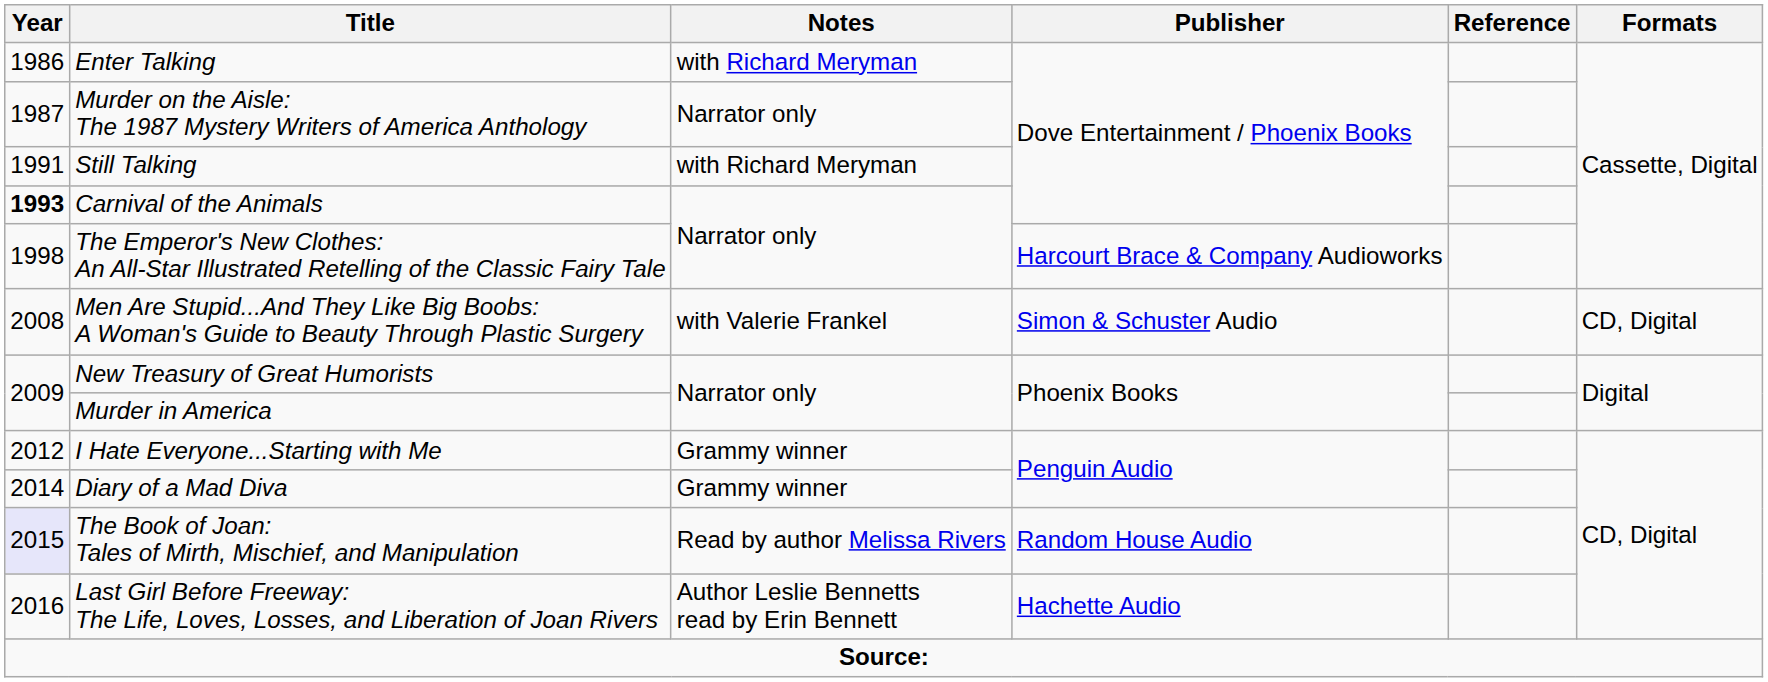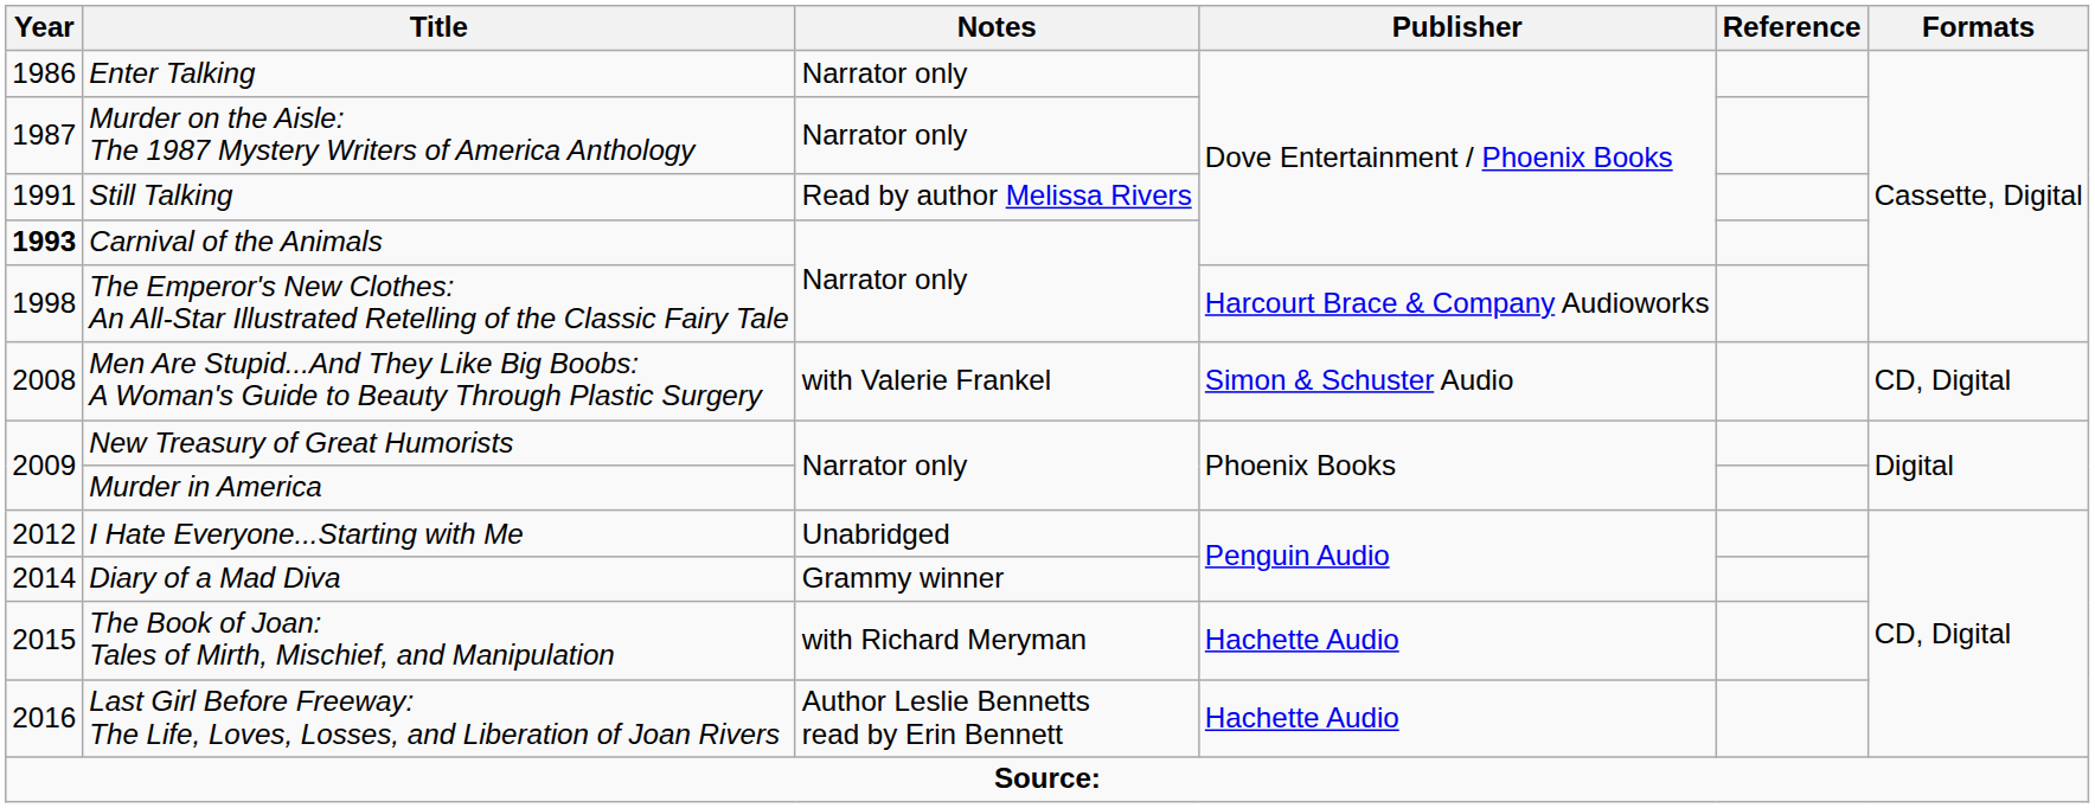Enter Talking | Notes: with Richard Meryman -> Narrator only
Still Talking | Notes: with Richard Meryman -> Read by author Melissa Rivers
I Hate Everyone...Starting with Me | Notes: Grammy winner -> Unabridged
The Book of Joan: Tales of Mirth, Mischief, and Manipulation | Year: lavender background -> no background
The Book of Joan: Tales of Mirth, Mischief, and Manipulation | Notes: Read by author Melissa Rivers -> with Richard Meryman
The Book of Joan: Tales of Mirth, Mischief, and Manipulation | Publisher: Random House Audio -> Hachette Audio
